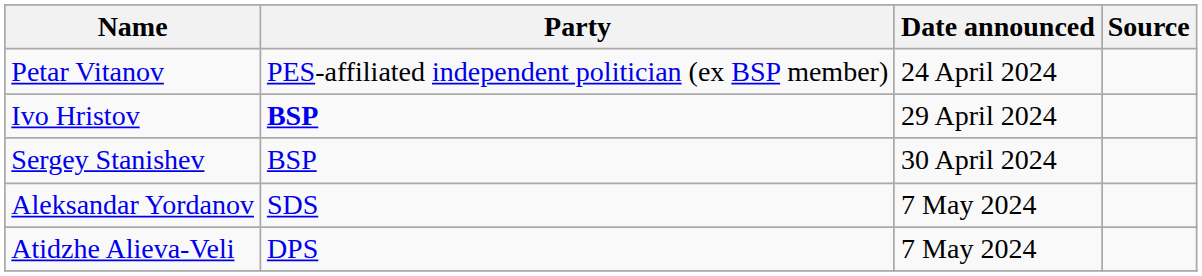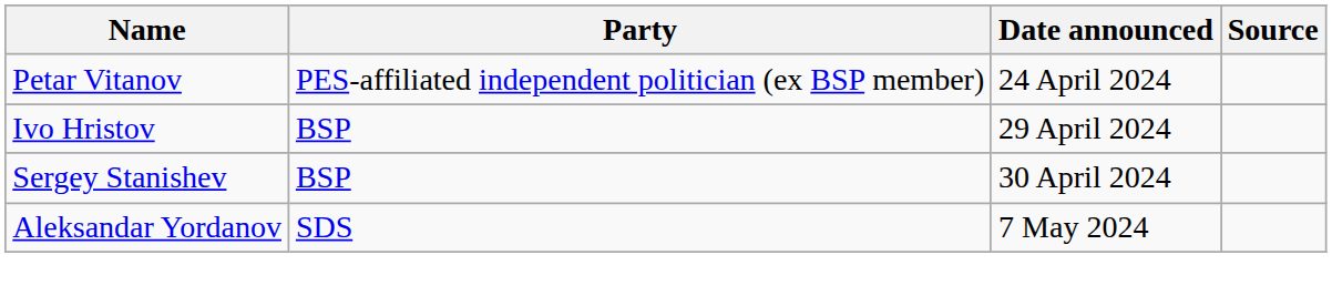Ivo Hristov | Party: bold -> normal
- row: Atidzhe Alieva-Veli | DPS | 7 May 2024
